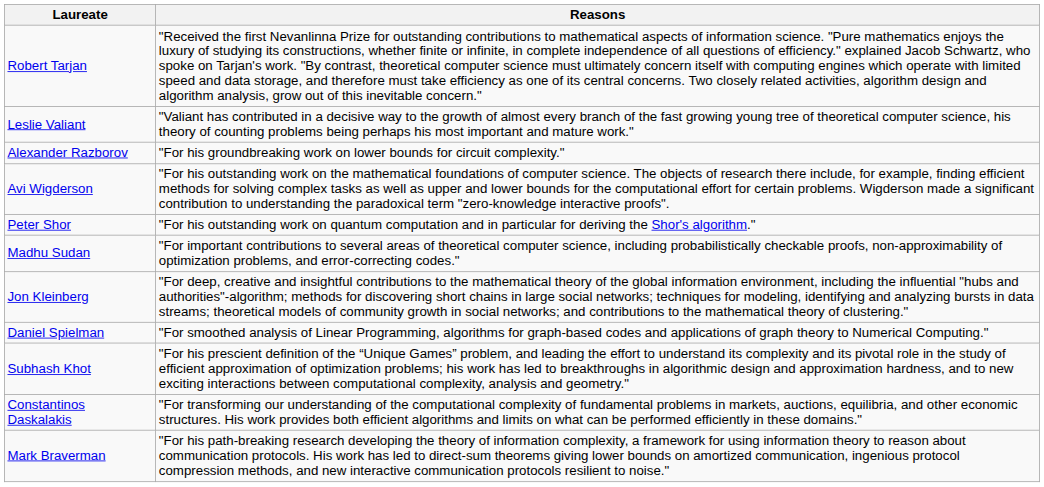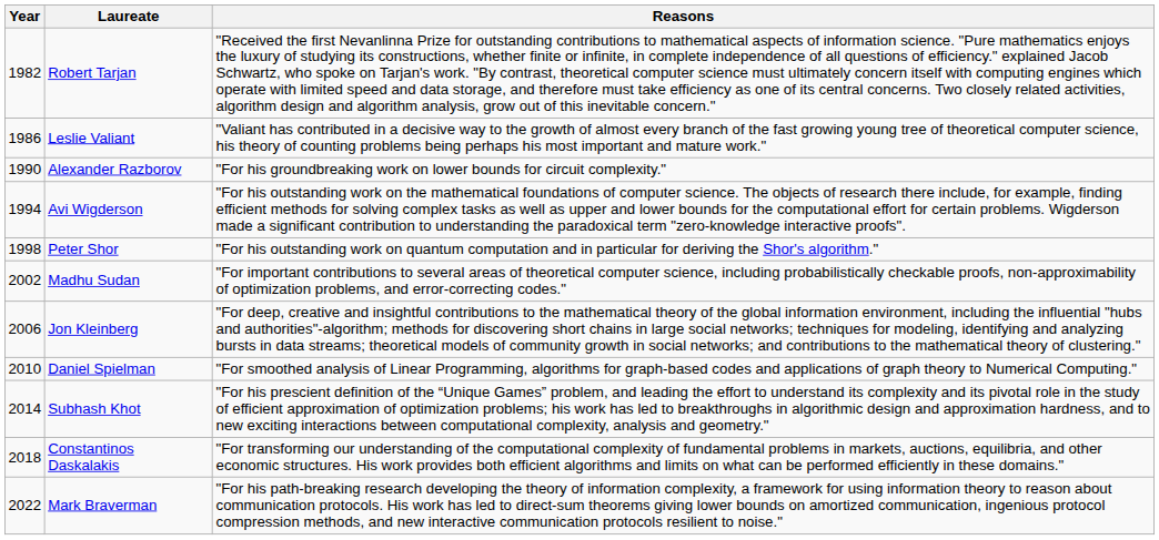+ column: Year | 1982 | 1986 | 1990 | 1994 | 1998 | 2002 | 2006 | 2010 | 2014 | 2018 | 2022
